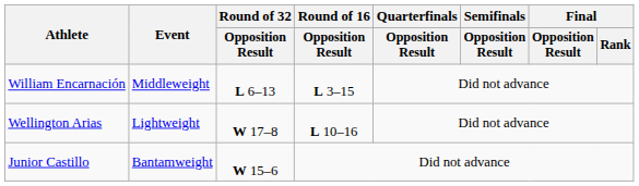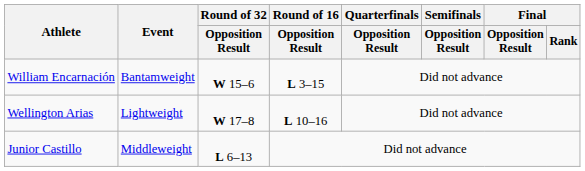William Encarnación | Event: Middleweight -> Bantamweight
William Encarnación | Round of 32 / Opposition Result: L 6–13 -> W 15–6
Junior Castillo | Event: Bantamweight -> Middleweight
Junior Castillo | Round of 32 / Opposition Result: W 15–6 -> L 6–13
